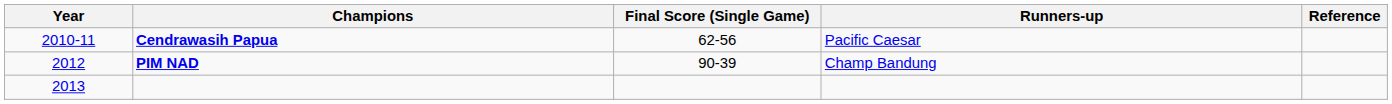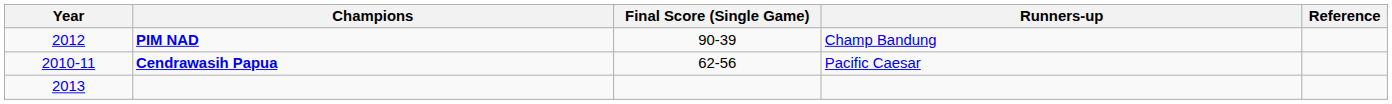rows swapped: Cendrawasih Papua <-> PIM NAD
